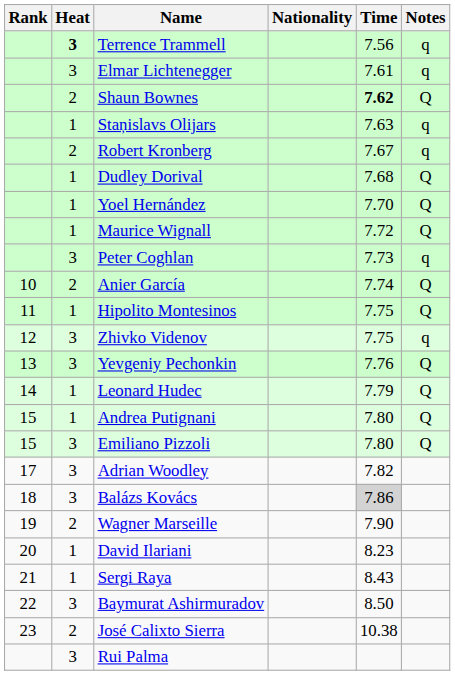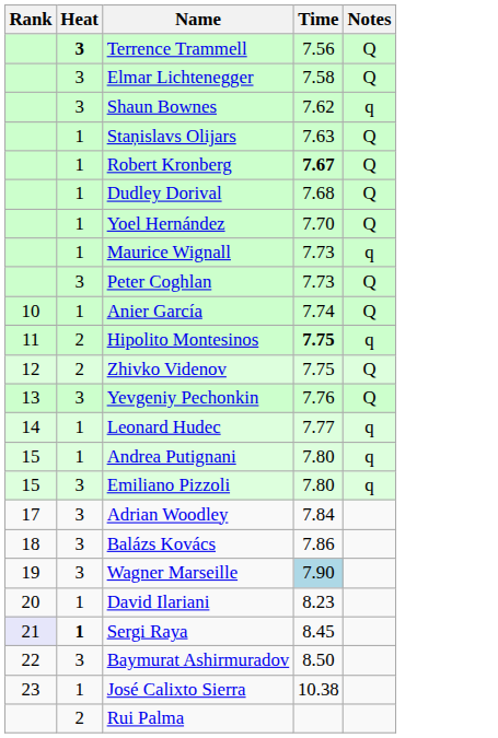- column: Nationality
Terrence Trammell | Notes: q -> Q
Elmar Lichtenegger | Time: 7.61 -> 7.58
Elmar Lichtenegger | Notes: q -> Q
Shaun Bownes | Heat: 2 -> 3
Shaun Bownes | Time: bold -> normal
Shaun Bownes | Notes: Q -> q
Staņislavs Olijars | Notes: q -> Q
Robert Kronberg | Heat: 2 -> 1
Robert Kronberg | Time: normal -> bold
Robert Kronberg | Notes: q -> Q
Maurice Wignall | Time: 7.72 -> 7.73
Maurice Wignall | Notes: Q -> q
Peter Coghlan | Notes: q -> Q
Anier García | Heat: 2 -> 1
Hipolito Montesinos | Heat: 1 -> 2
Hipolito Montesinos | Time: normal -> bold
Hipolito Montesinos | Notes: Q -> q
Zhivko Videnov | Heat: 3 -> 2
Zhivko Videnov | Notes: q -> Q
Leonard Hudec | Time: 7.79 -> 7.77
Leonard Hudec | Notes: Q -> q
Andrea Putignani | Notes: Q -> q
Emiliano Pizzoli | Notes: Q -> q
Adrian Woodley | Time: 7.82 -> 7.84
Balázs Kovács | Time: lightgrey background -> no background
Wagner Marseille | Heat: 2 -> 3
Wagner Marseille | Time: no background -> lightblue background
Sergi Raya | Rank: no background -> lavender background
Sergi Raya | Heat: normal -> bold
Sergi Raya | Time: 8.43 -> 8.45
José Calixto Sierra | Heat: 2 -> 1
Rui Palma | Heat: 3 -> 2
